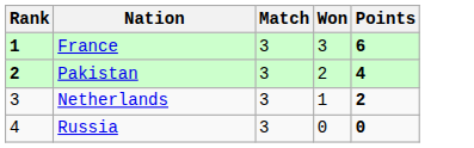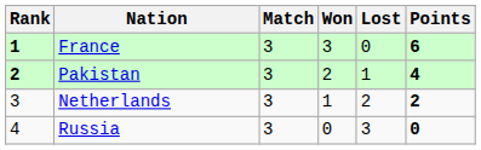+ column: Lost | 0 | 1 | 2 | 3
